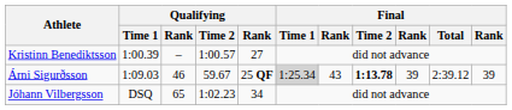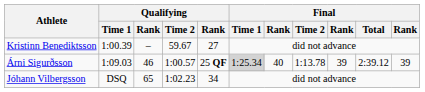Kristinn Benediktsson | Qualifying / Time 2: 1:00.57 -> 59.67
Árni Sigurðsson | Qualifying / Time 2: 59.67 -> 1:00.57
Árni Sigurðsson | column 7: 43 -> 40
Árni Sigurðsson | Final / Time 2: bold -> normal
